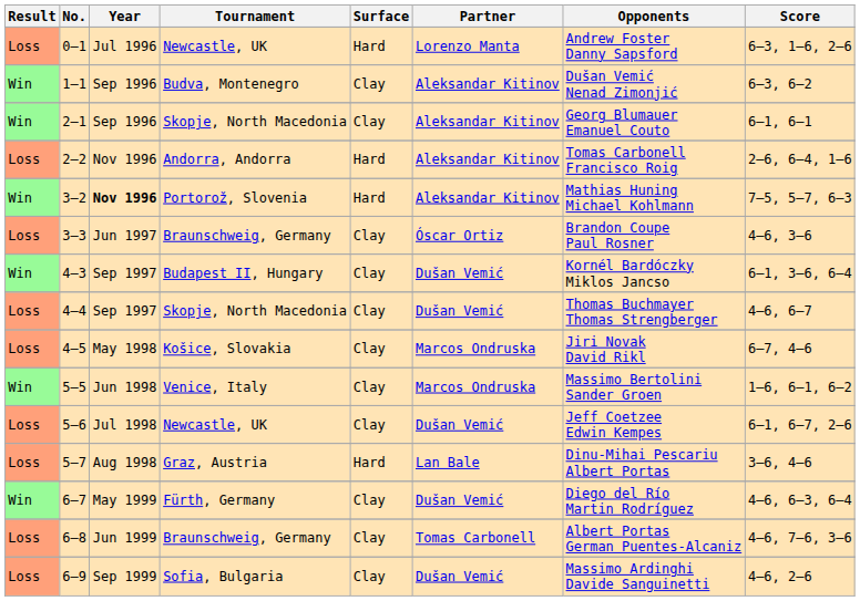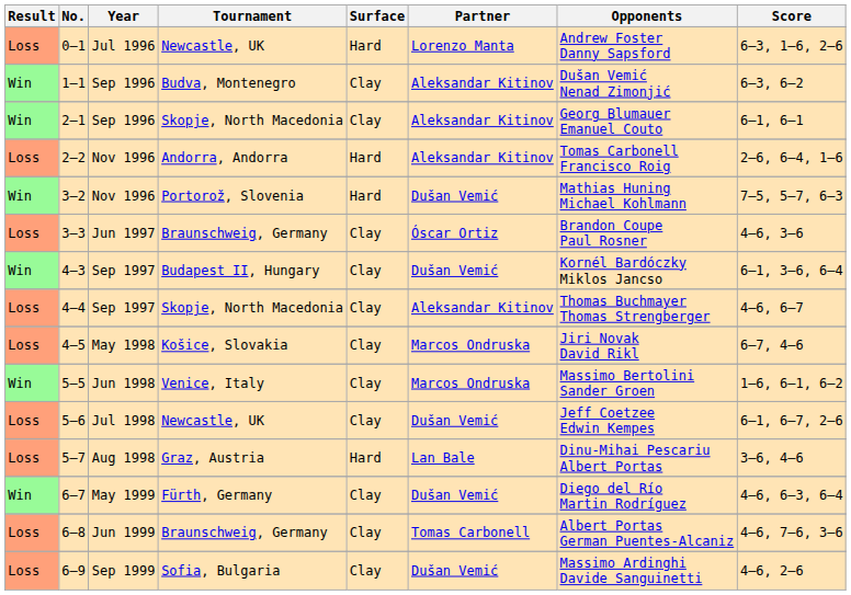3–2 | Year: bold -> normal
3–2 | Partner: Aleksandar Kitinov -> Dušan Vemić
4–4 | Partner: Dušan Vemić -> Aleksandar Kitinov
